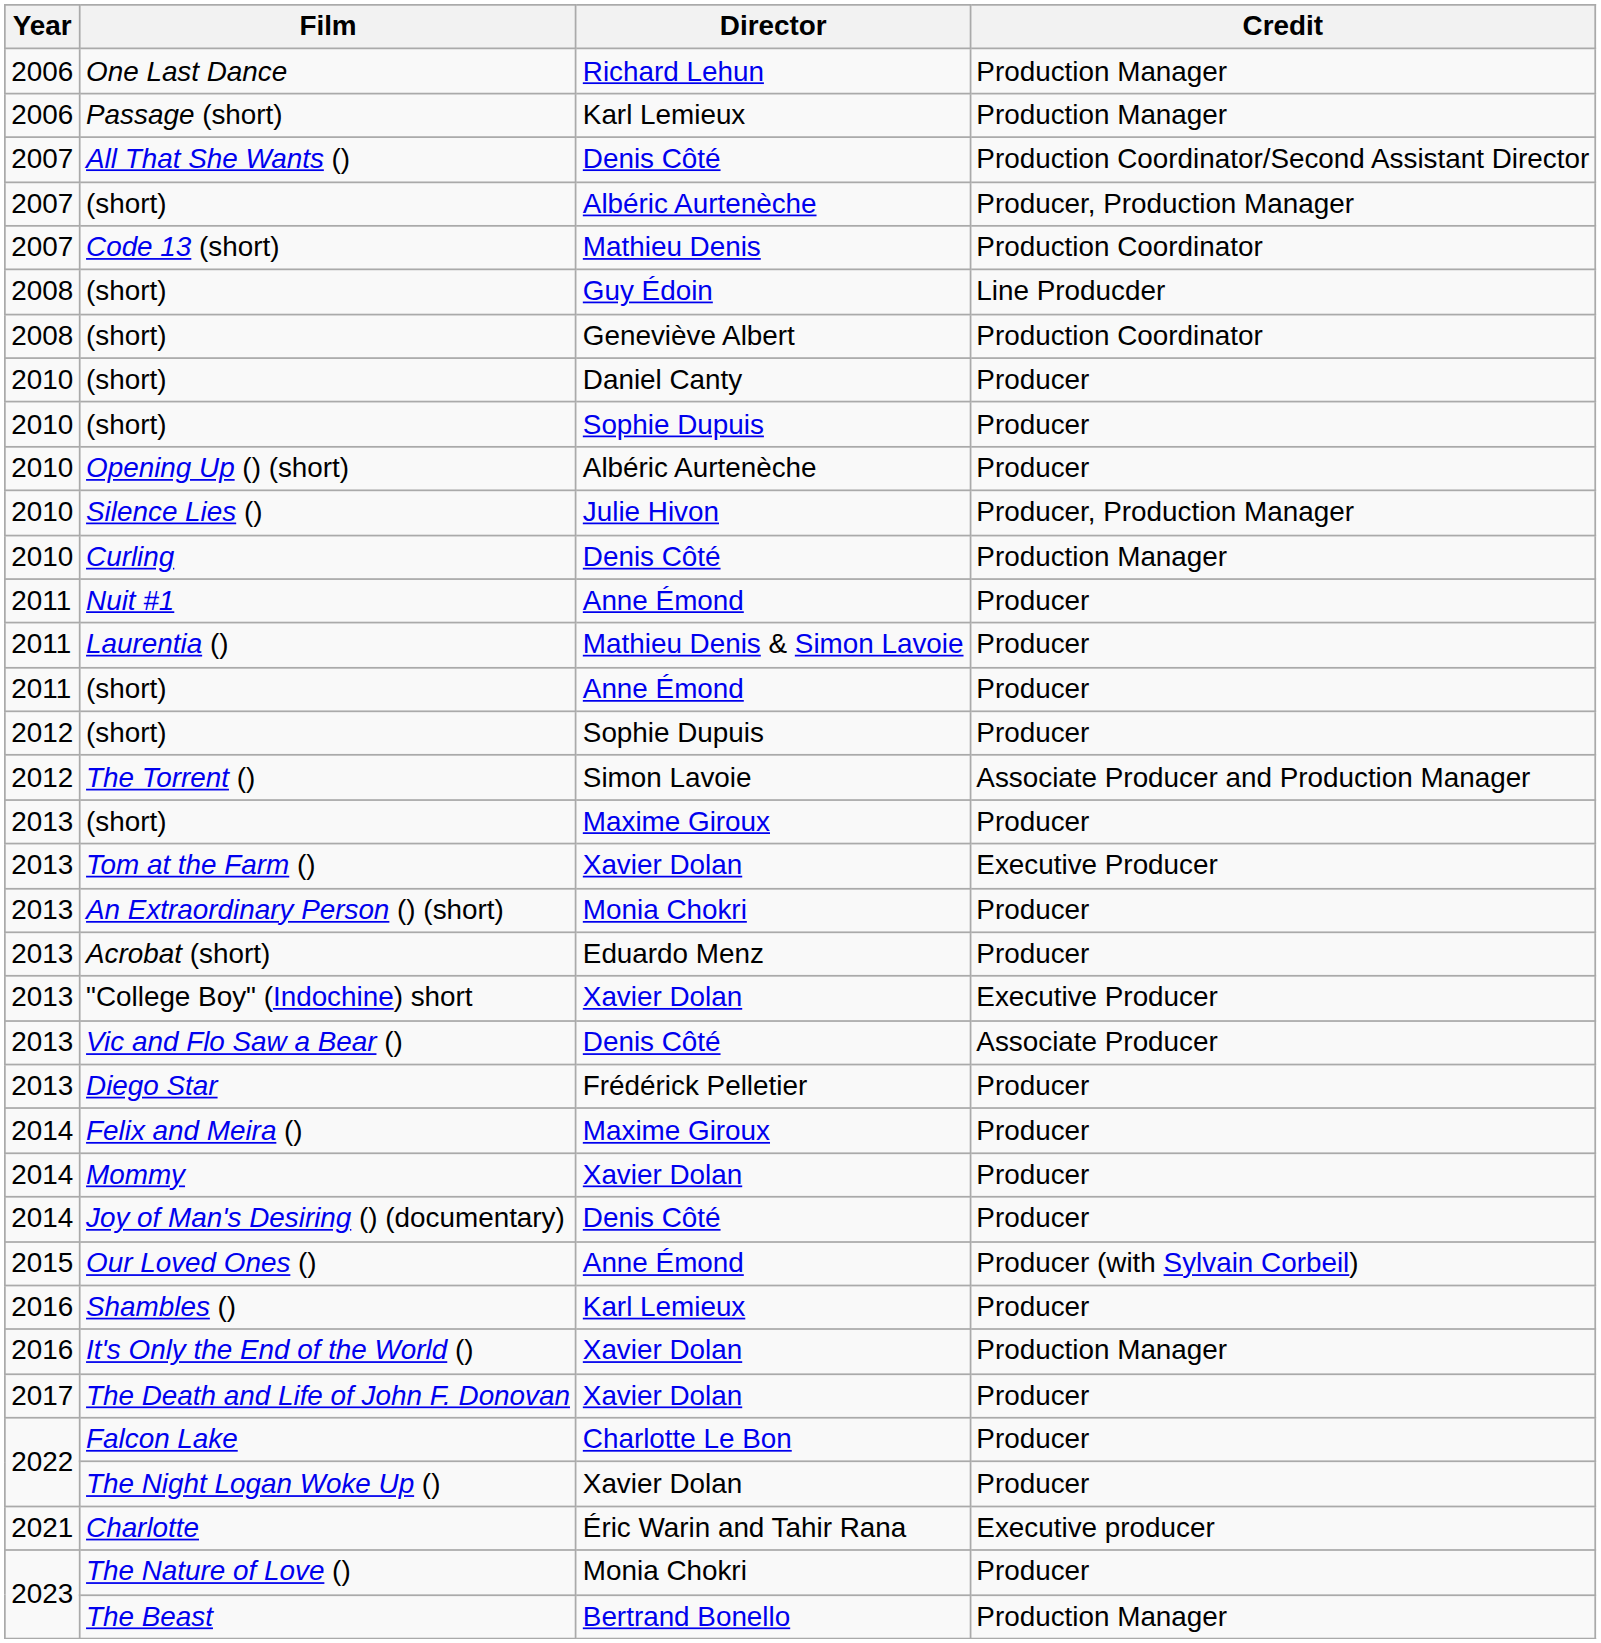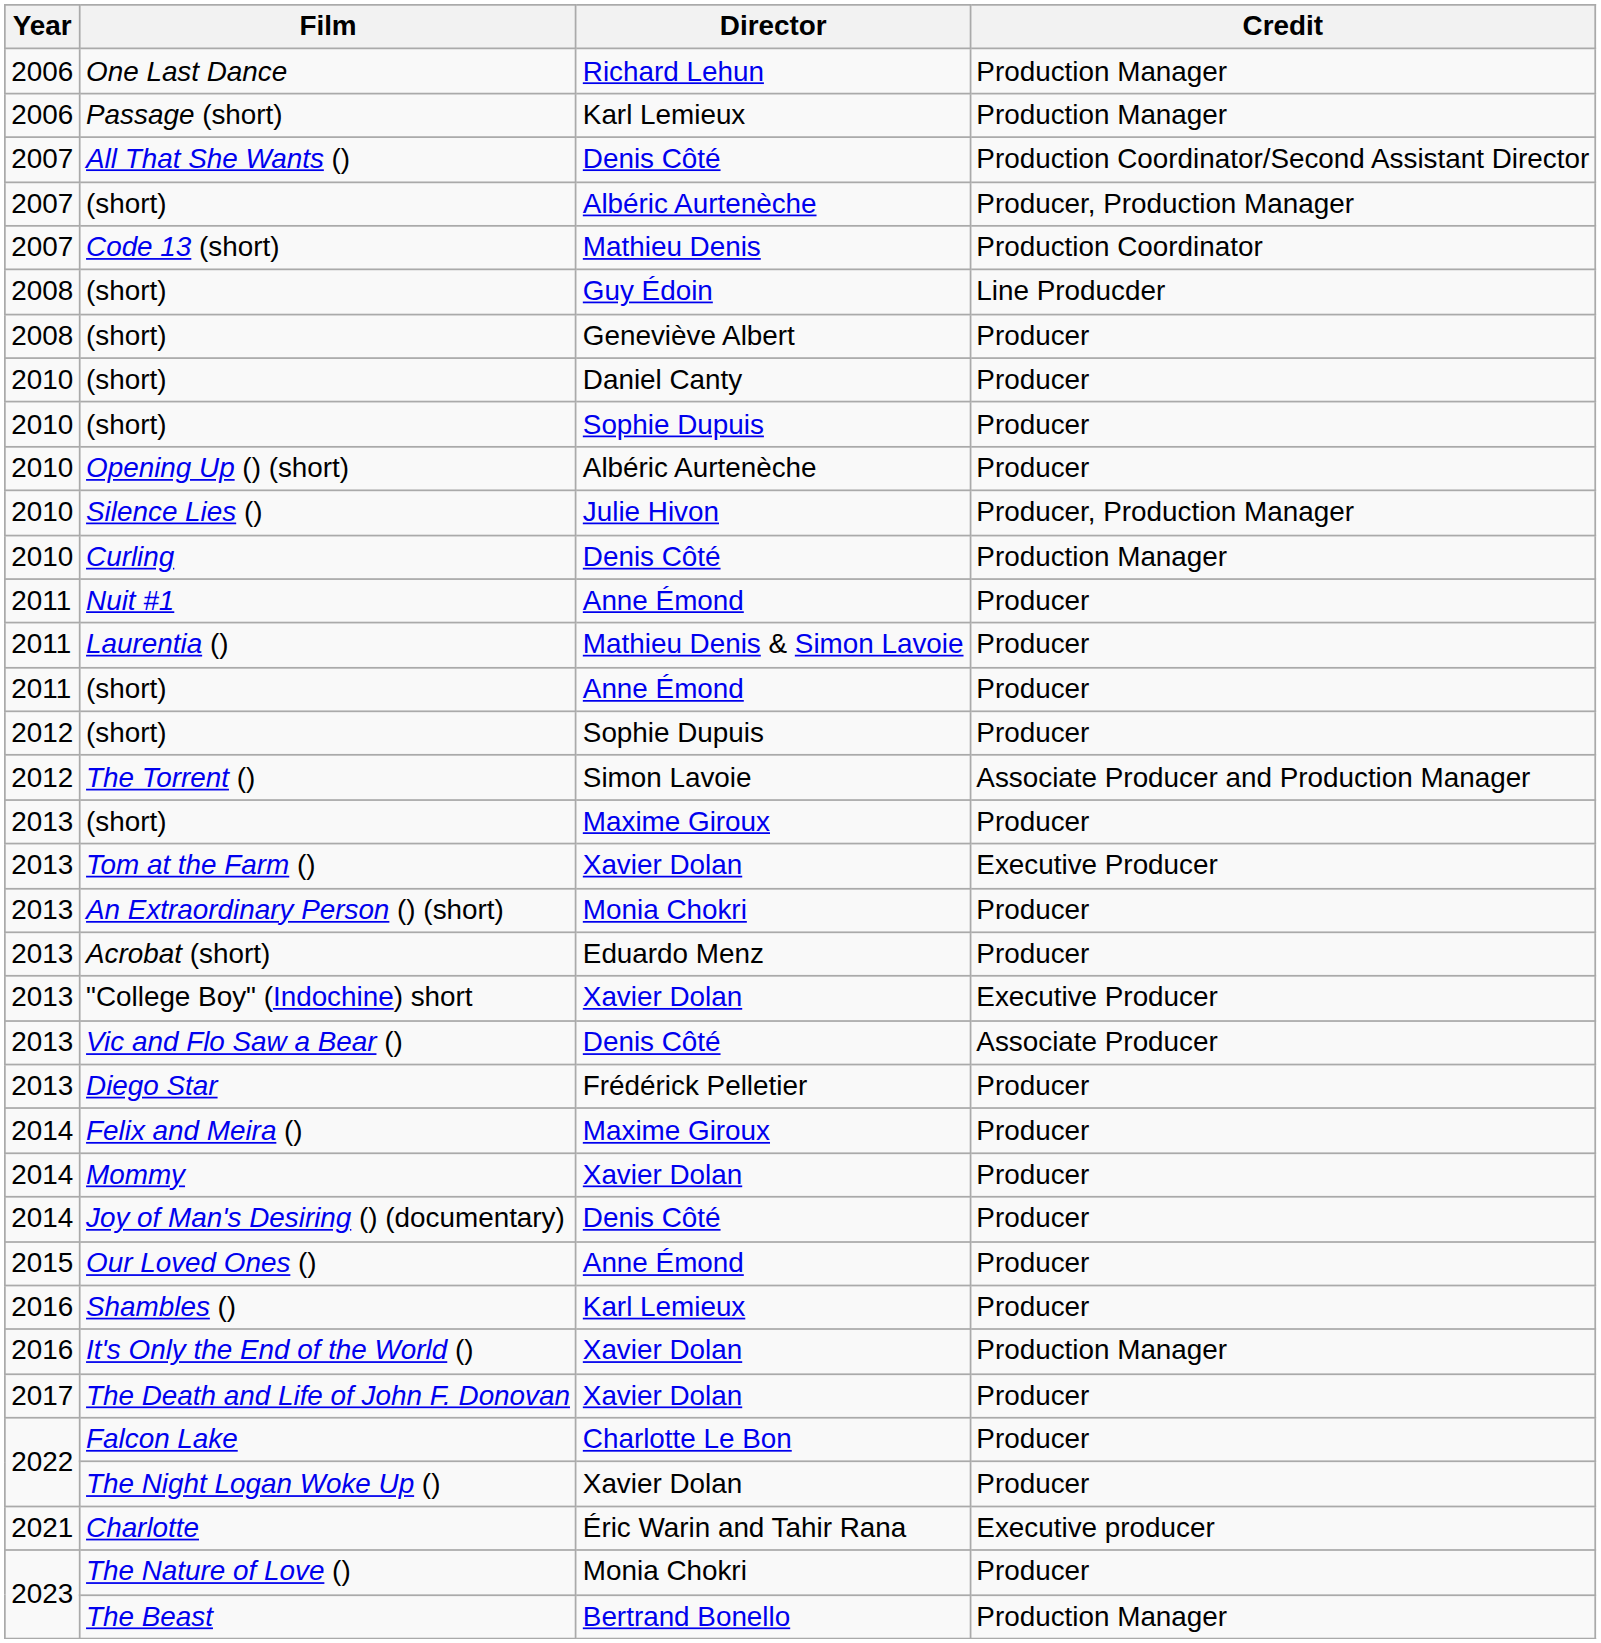(short) / Geneviève Albert | Credit: Production Coordinator -> Producer
Our Loved Ones () | Credit: Producer (with Sylvain Corbeil) -> Producer
